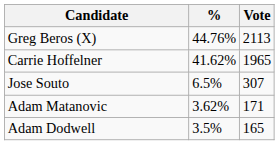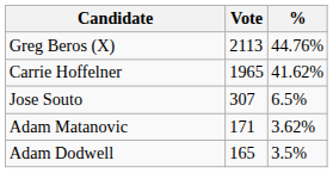columns swapped: Vote <-> %
